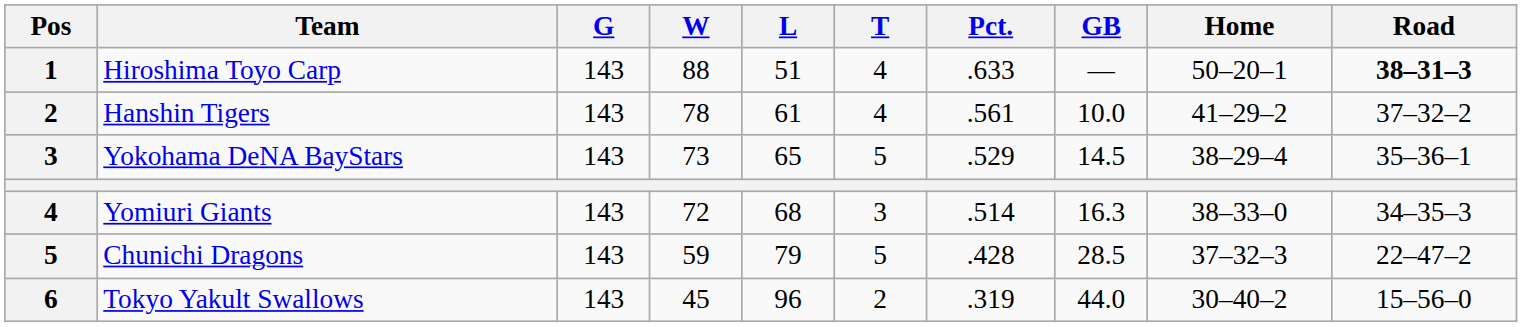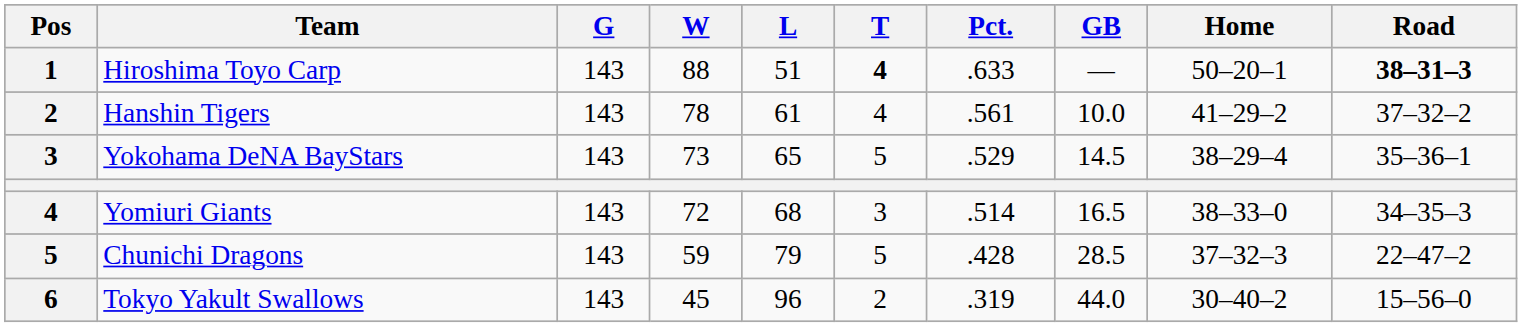Hiroshima Toyo Carp | T: normal -> bold
Yomiuri Giants | GB: 16.3 -> 16.5
